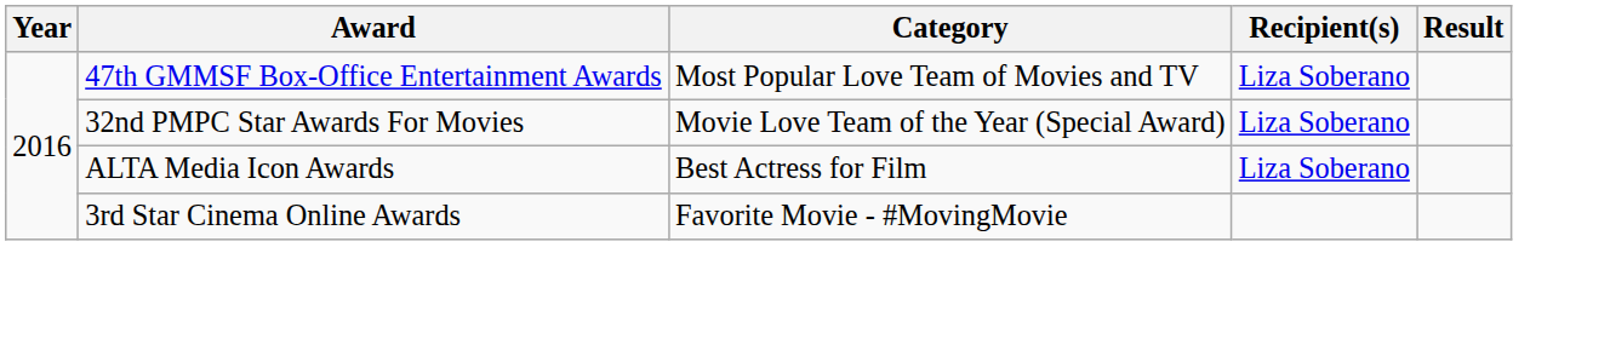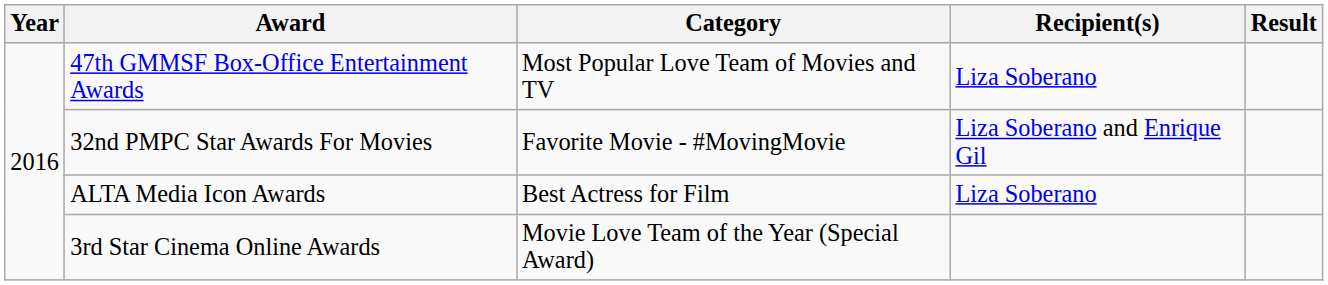32nd PMPC Star Awards For Movies | Category: Movie Love Team of the Year (Special Award) -> Favorite Movie - #MovingMovie
32nd PMPC Star Awards For Movies | Recipient(s): Liza Soberano -> Liza Soberano and Enrique Gil
3rd Star Cinema Online Awards | Category: Favorite Movie - #MovingMovie -> Movie Love Team of the Year (Special Award)
